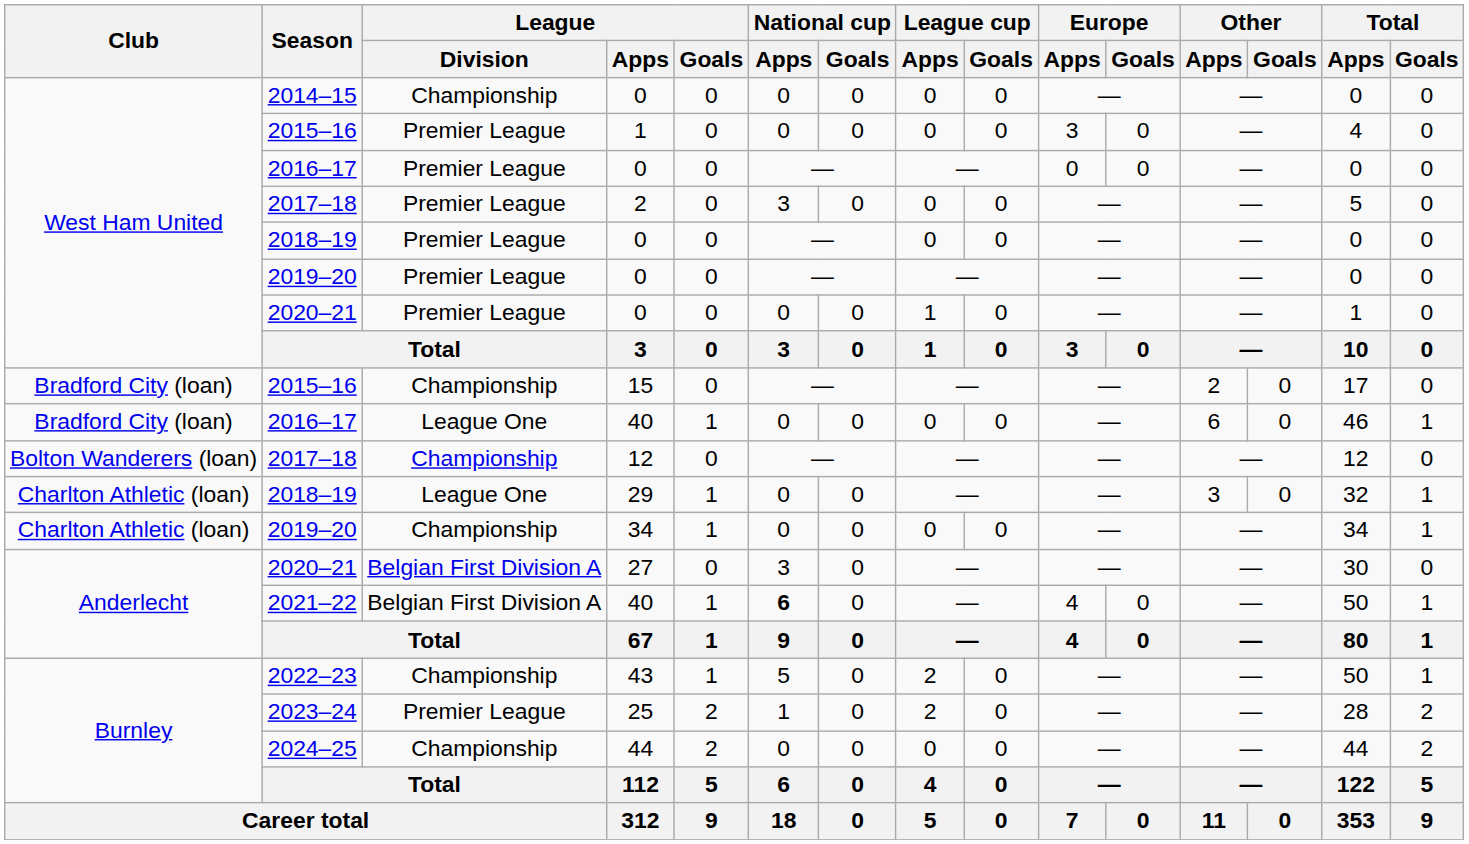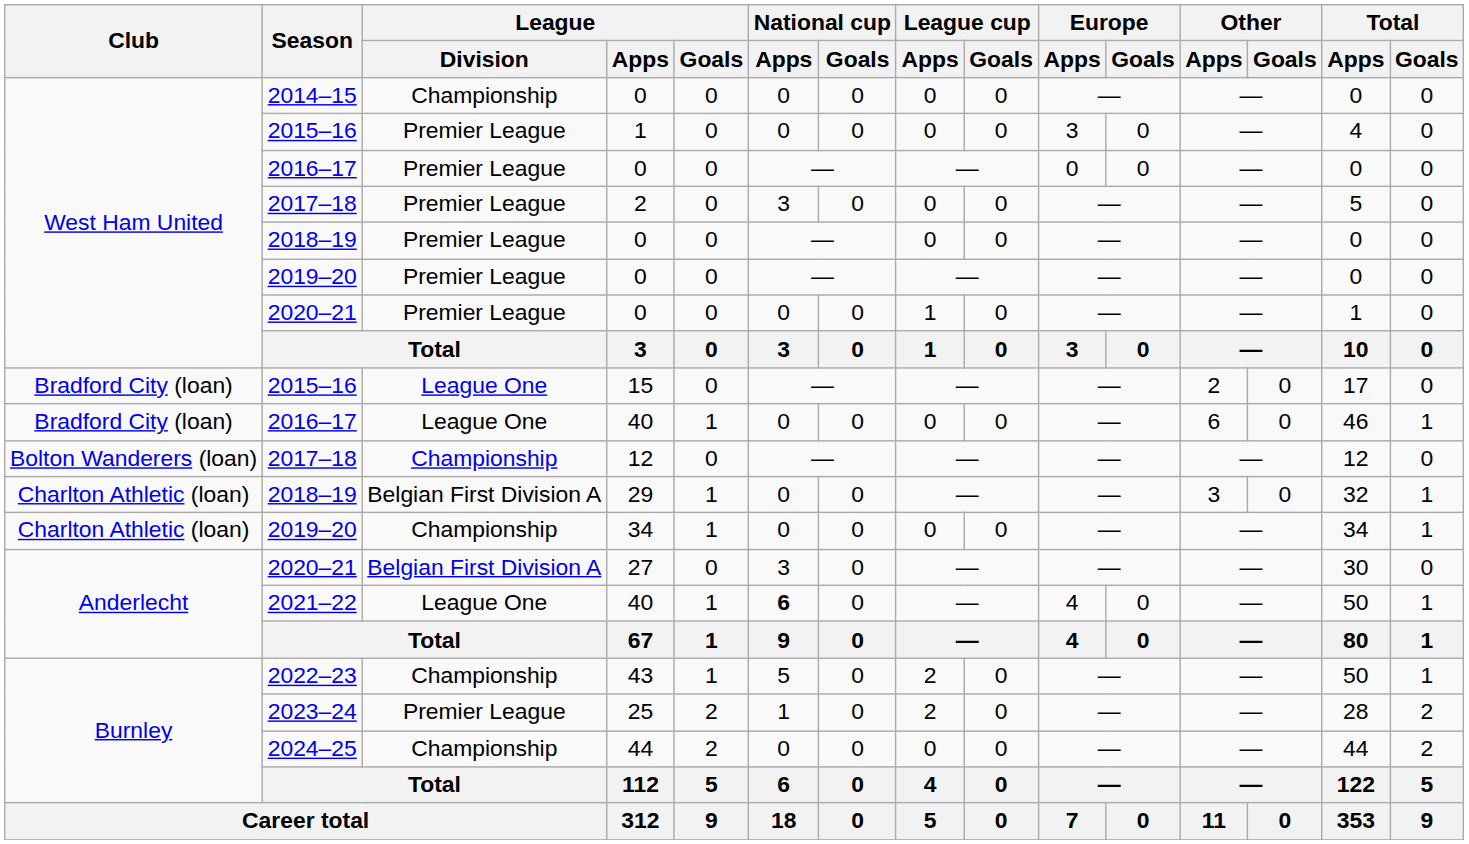15 | League / Division: Championship -> League One
29 | League / Division: League One -> Belgian First Division A
2021–22 / 40 | League / Division: Belgian First Division A -> League One
